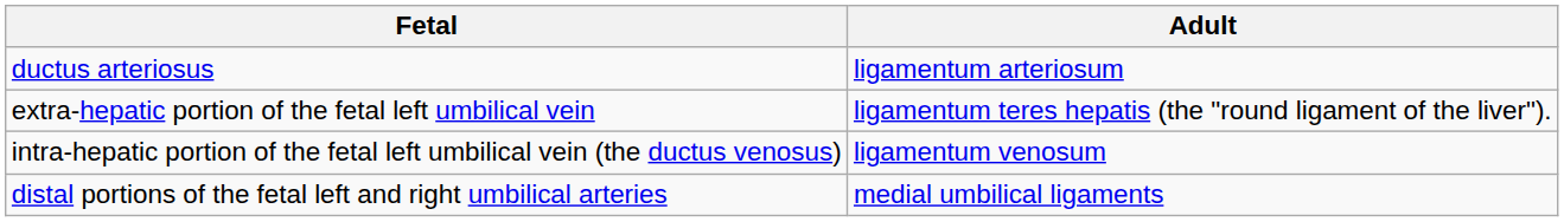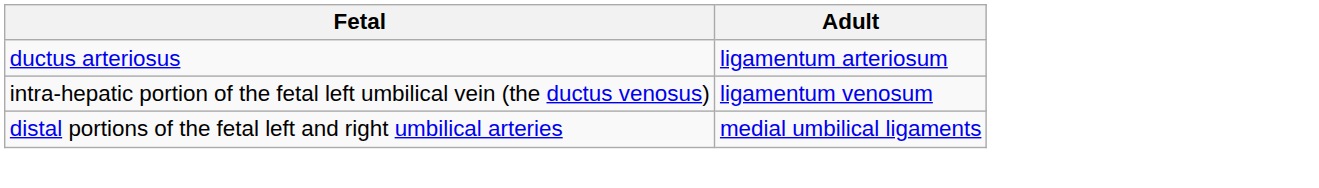- row: extra-hepatic portion of the fetal left umbilical vein | ligamentum teres hepatis (the "round ligament of the liver").
